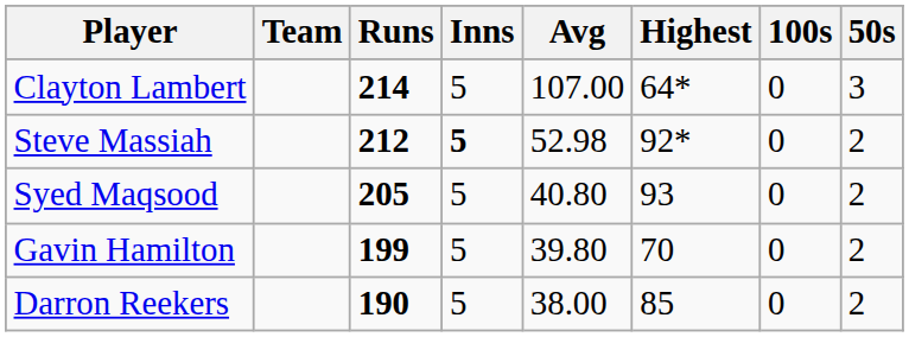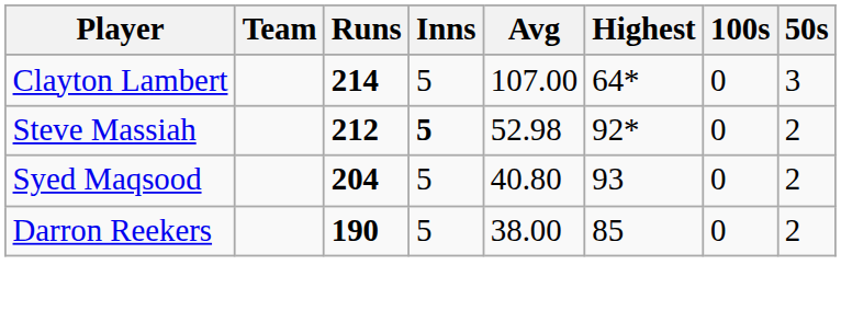Syed Maqsood | Runs: 205 -> 204
- row: Gavin Hamilton | 199 | 5 | 39.80 | 70 | 0 | 2
